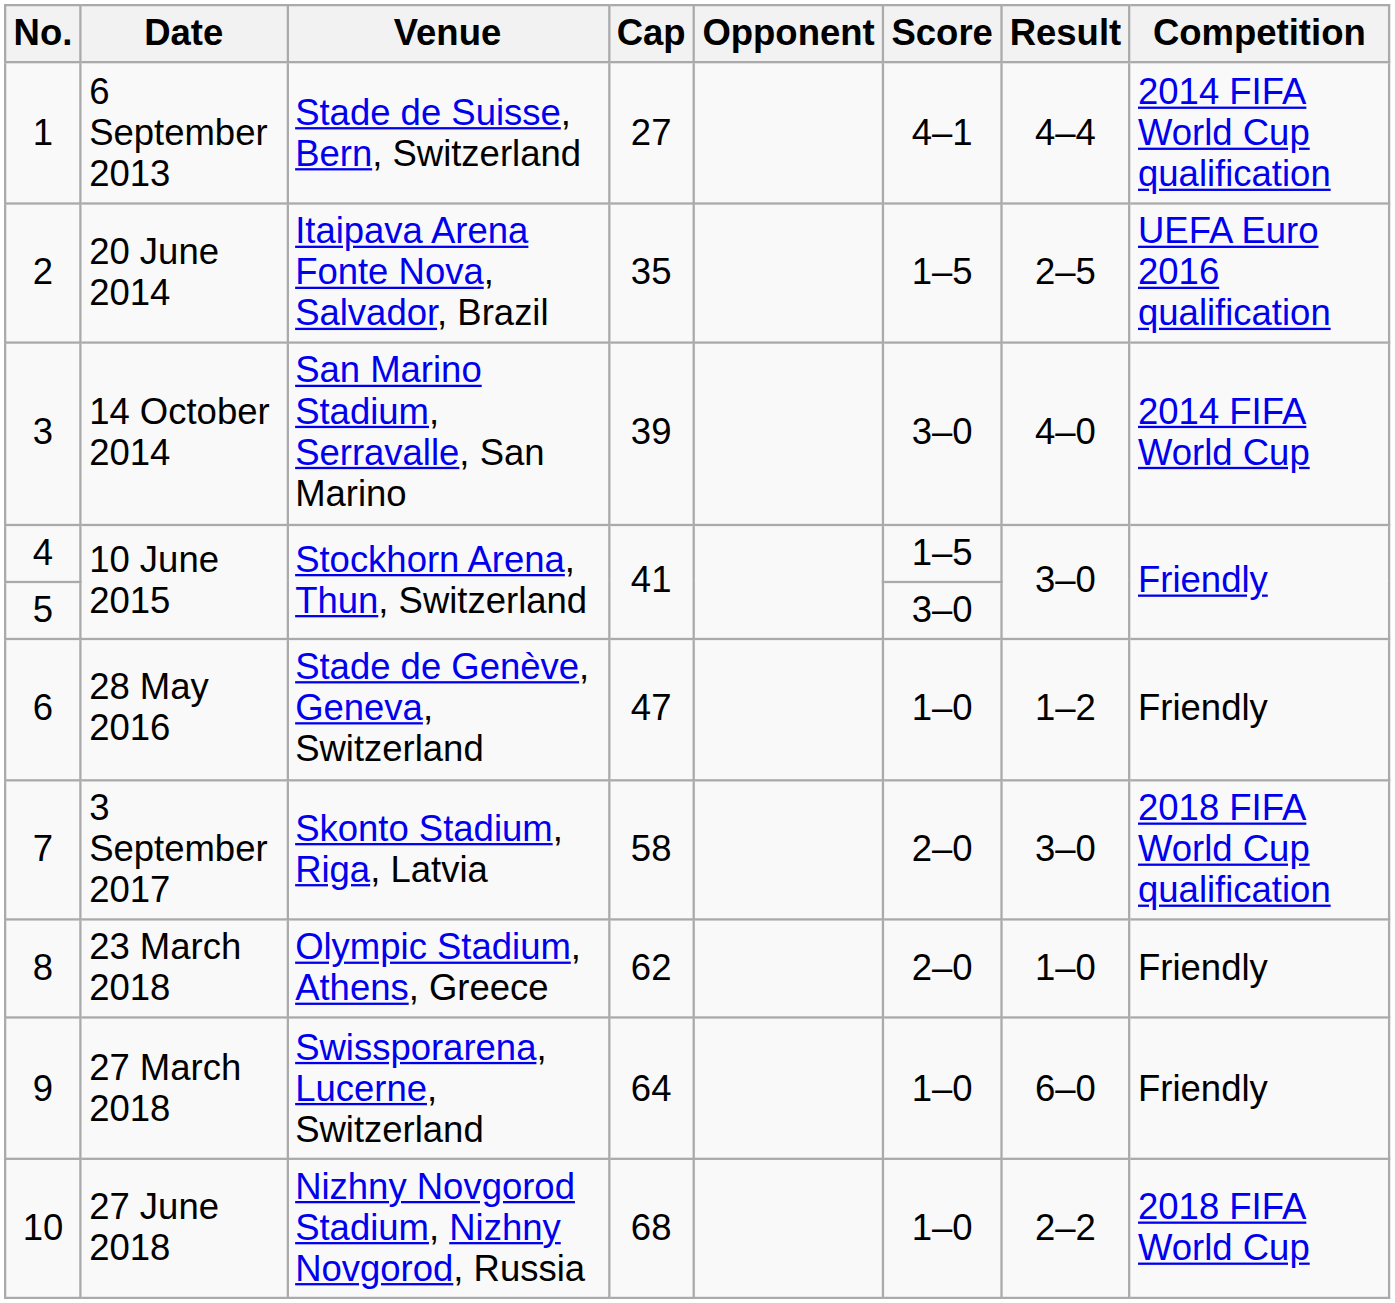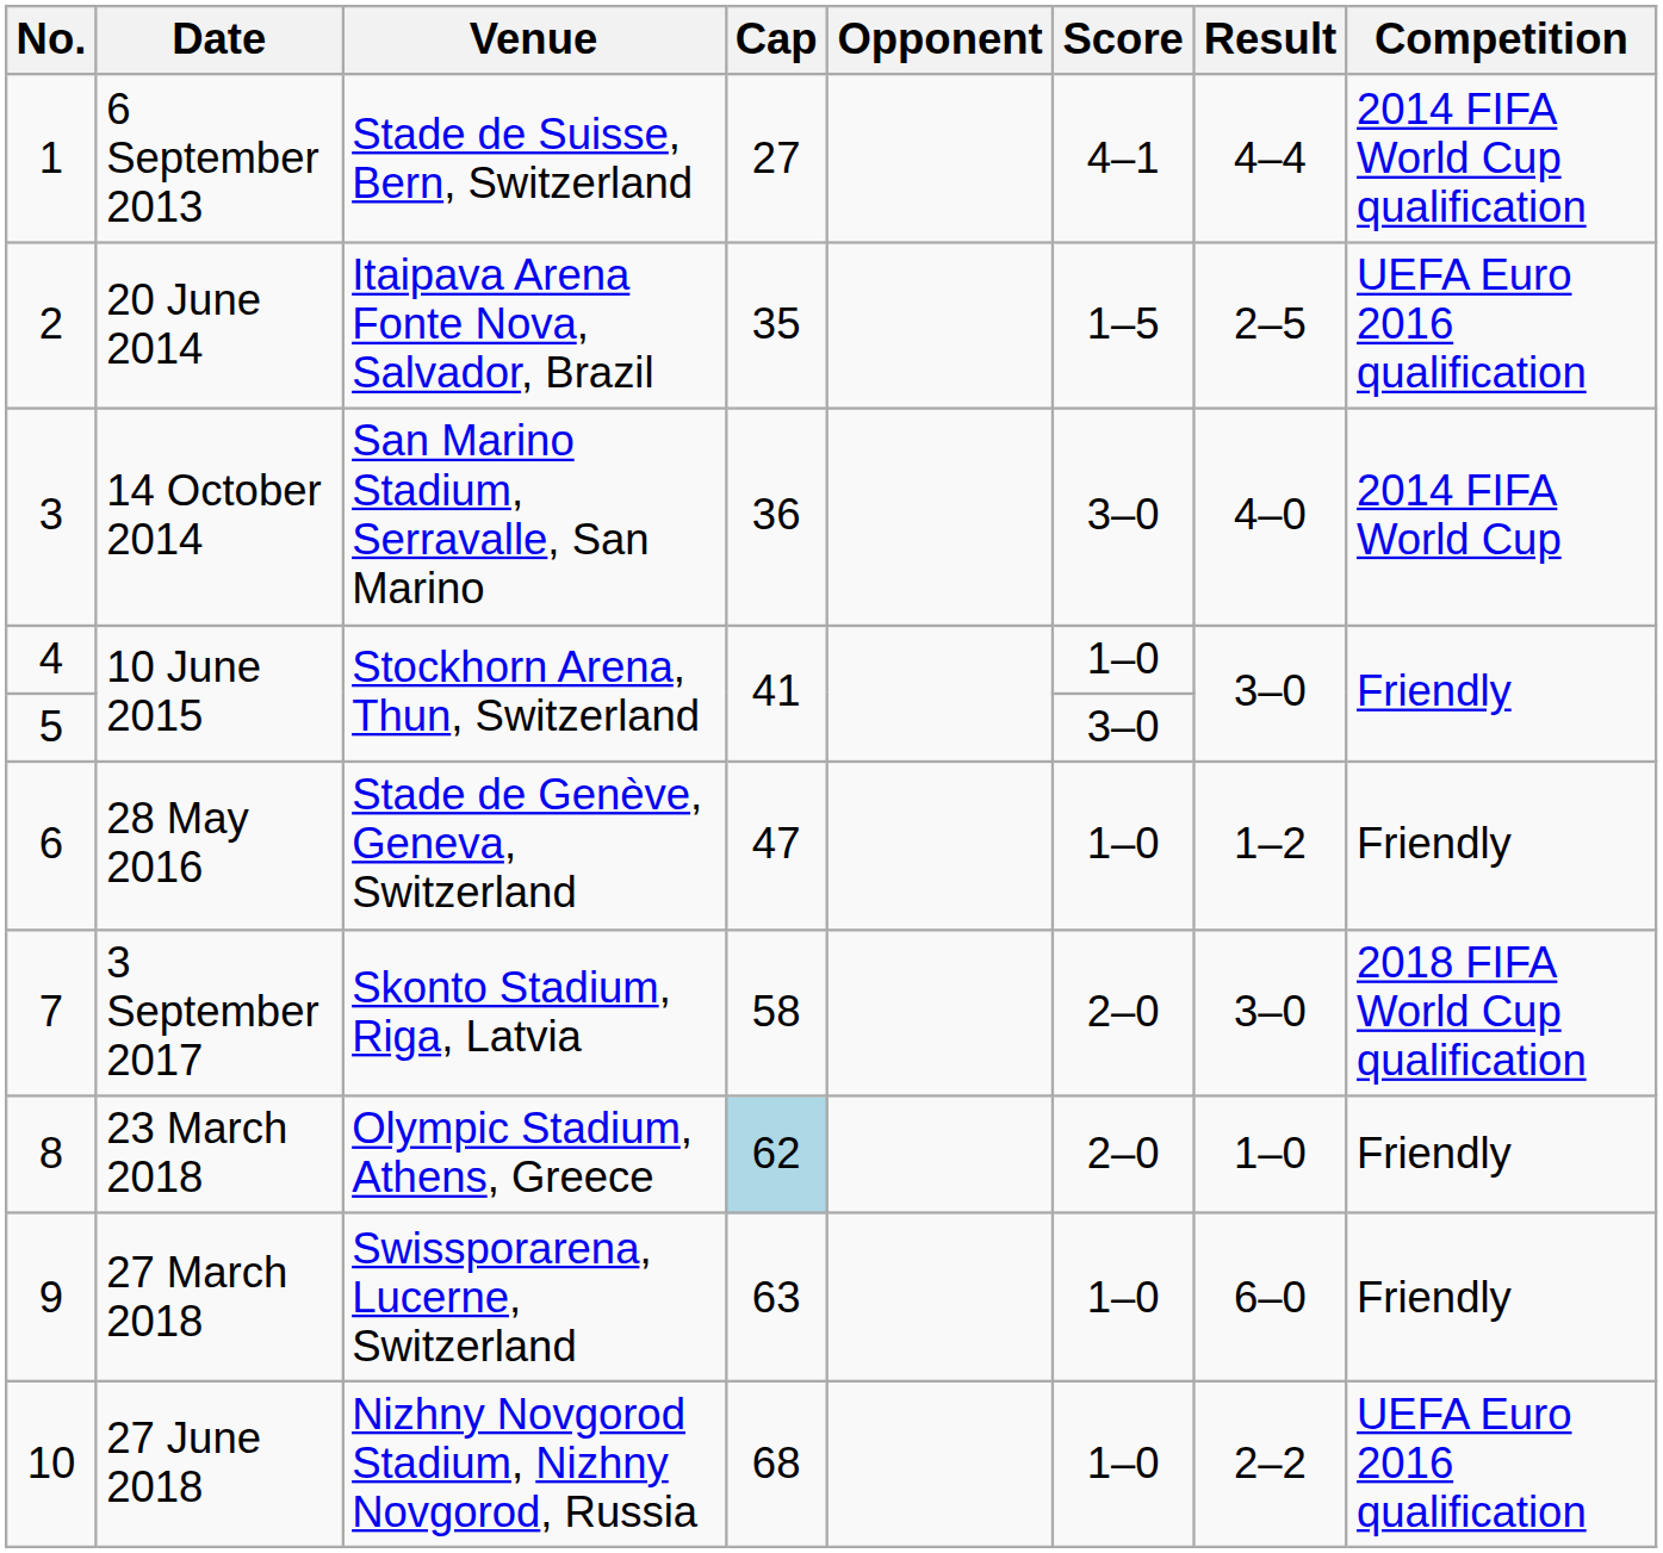14 October 2014 | Cap: 39 -> 36
4 / 10 June 2015 | Score: 1–5 -> 1–0
23 March 2018 | Cap: no background -> lightblue background
27 March 2018 | Cap: 64 -> 63
27 June 2018 | Competition: 2018 FIFA World Cup -> UEFA Euro 2016 qualification
